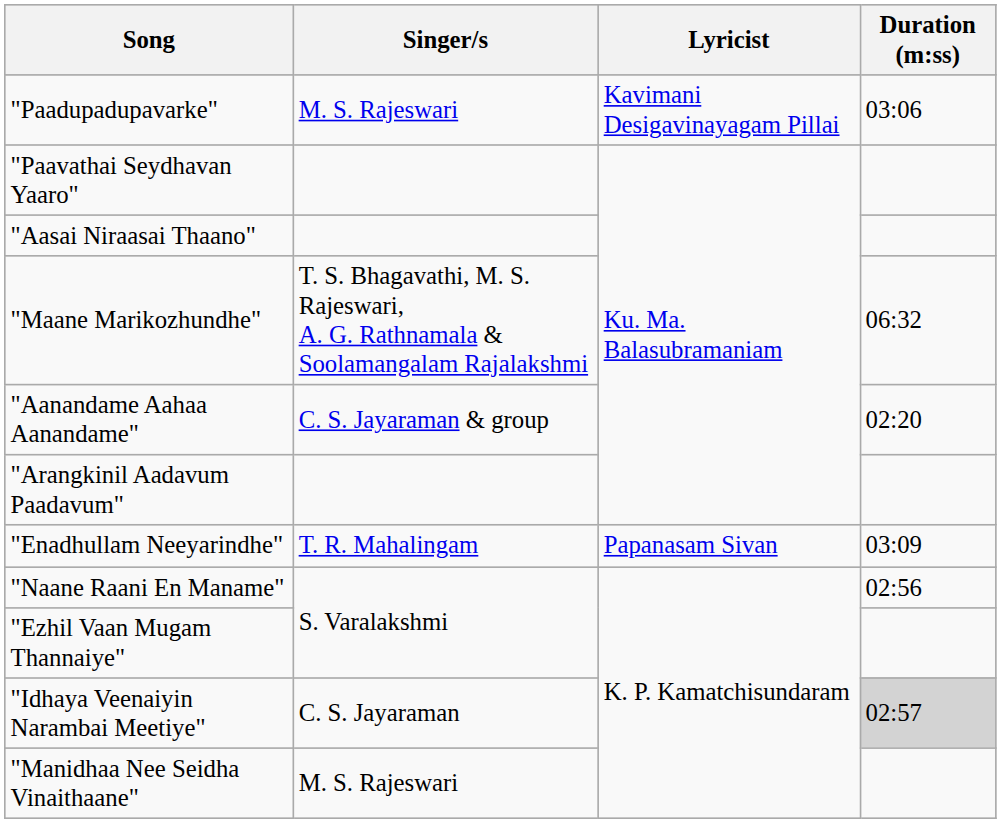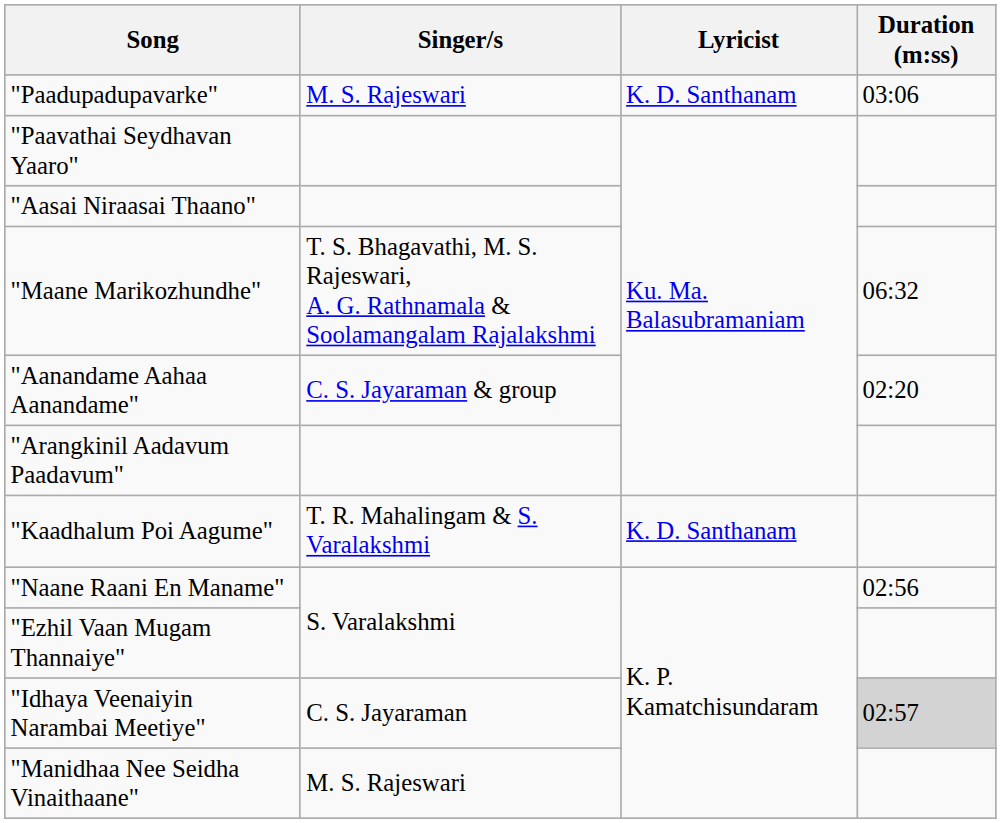"Paadupadupavarke" | Lyricist: Kavimani Desigavinayagam Pillai -> K. D. Santhanam
- row: "Enadhullam Neeyarindhe" | T. R. Mahalingam | Papanasam Sivan | 03:09
+ row: "Kaadhalum Poi Aagume" | T. R. Mahalingam & S. Varalakshmi | K. D. Santhanam
